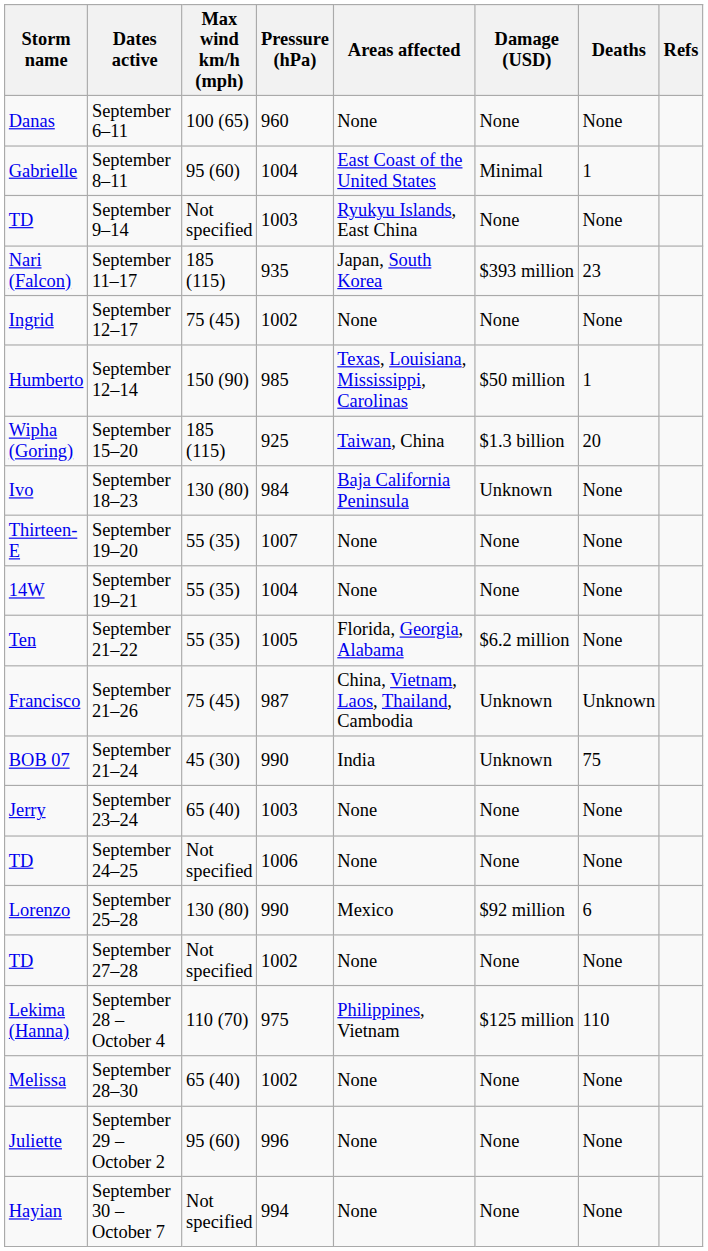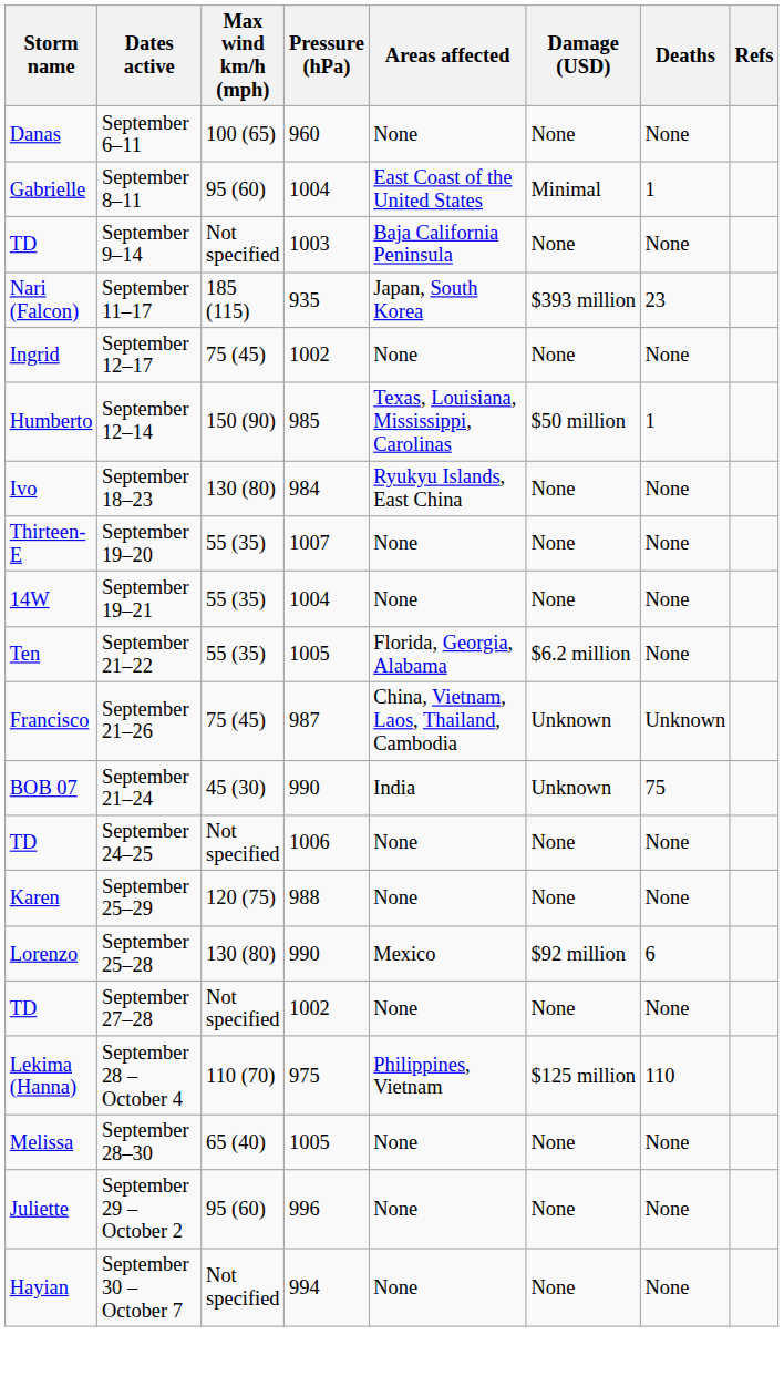September 9–14 | Areas affected: Ryukyu Islands, East China -> Baja California Peninsula
- row: Wipha (Goring) | September 15–20 | 185 (115) | 925 | Taiwan, China | $1.3 billion | 20
September 18–23 | Areas affected: Baja California Peninsula -> Ryukyu Islands, East China
September 18–23 | Damage (USD): Unknown -> None
- row: Jerry | September 23–24 | 65 (40) | 1003 | None | None | None
+ row: Karen | September 25–29 | 120 (75) | 988 | None | None | None
September 28–30 | Pressure (hPa): 1002 -> 1005
